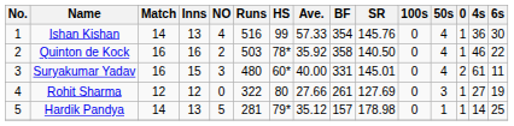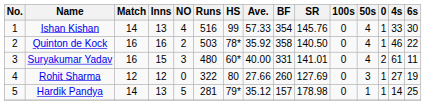Ishan Kishan | 4s: 36 -> 33
Suryakumar Yadav | SR: 145.01 -> 141.01
Rohit Sharma | BF: 261 -> 260
